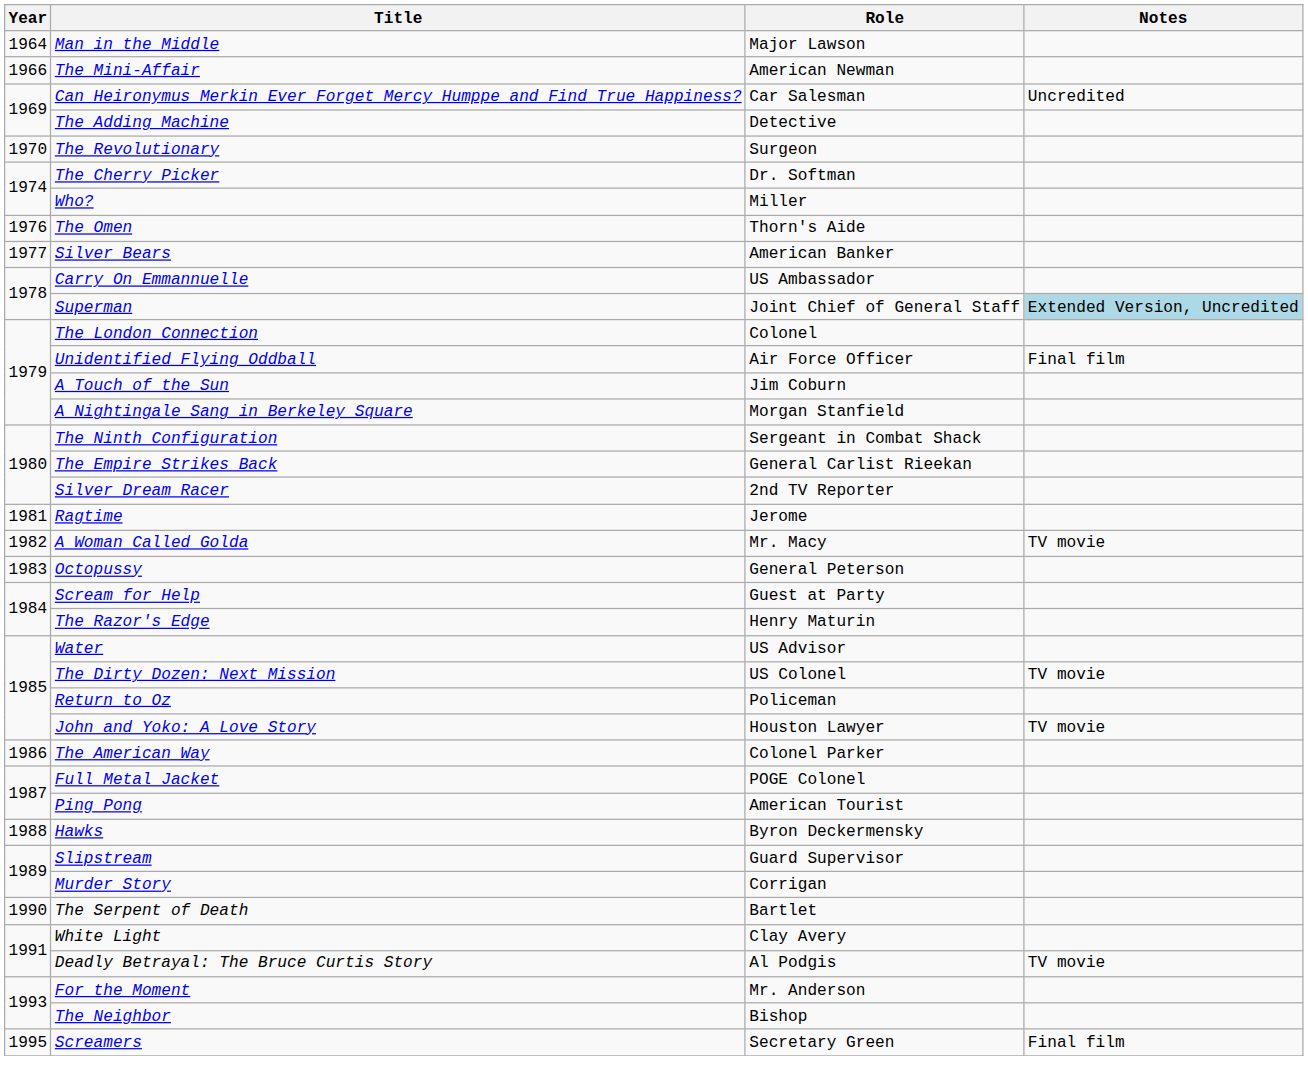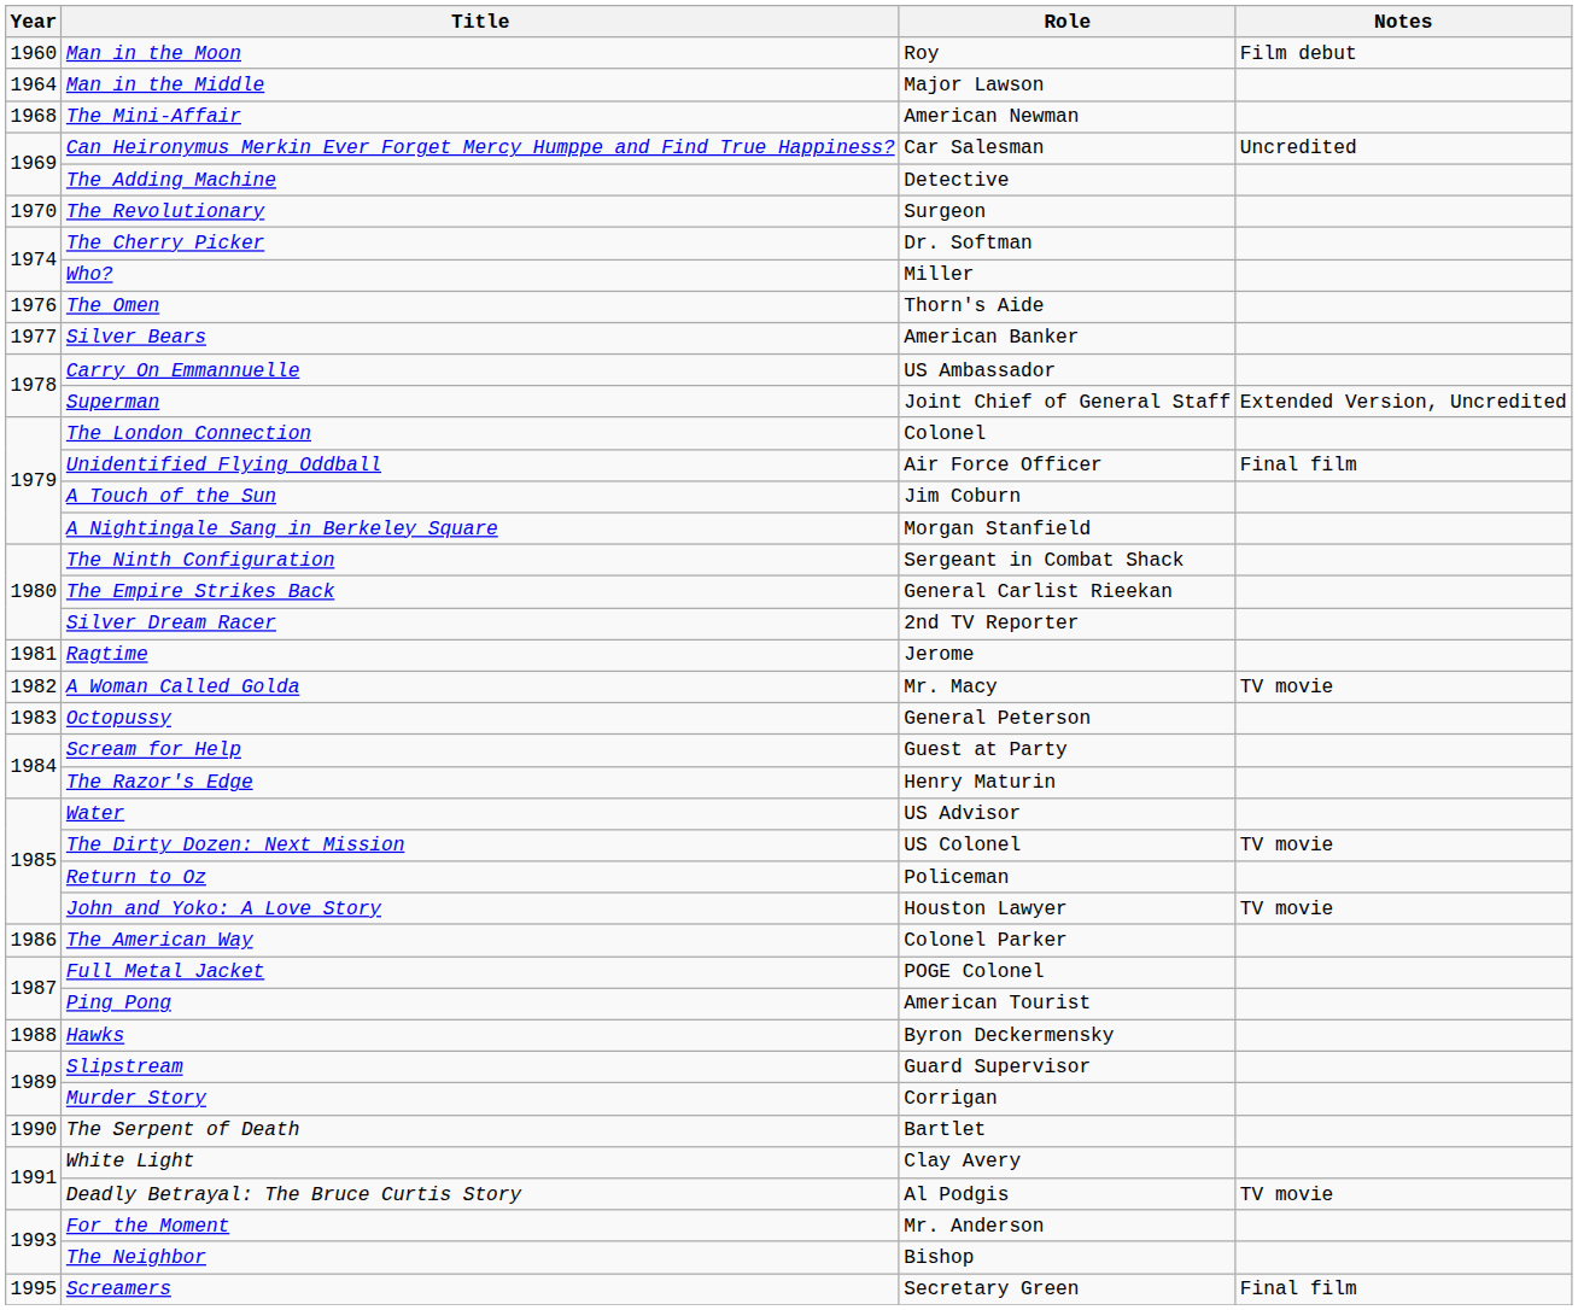+ row: 1960 | Man in the Moon | Roy | Film debut
The Mini-Affair | Year: 1966 -> 1968
Superman | Notes: lightblue background -> no background
